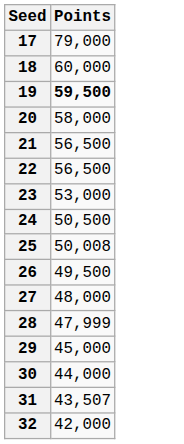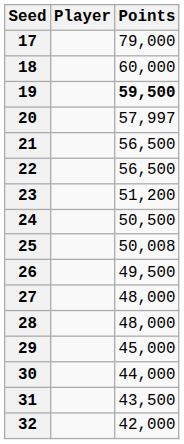+ column: Player
20 | Points: 58,000 -> 57,997
23 | Points: 53,000 -> 51,200
28 | Points: 47,999 -> 48,000
31 | Points: 43,507 -> 43,500
